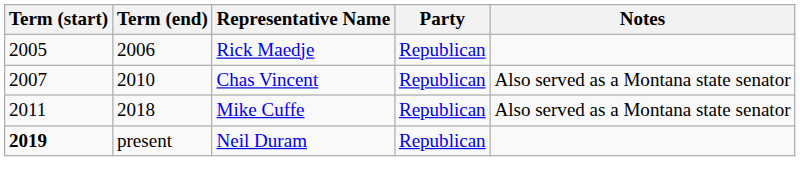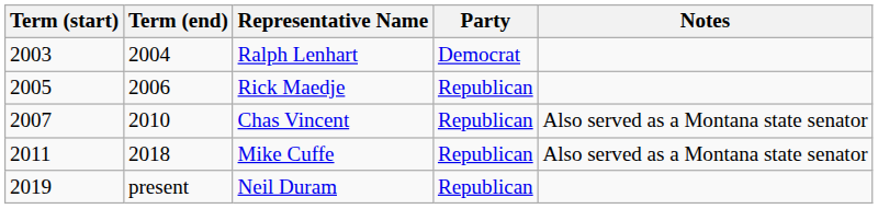+ row: 2003 | 2004 | Ralph Lenhart | Democrat
Neil Duram | Term (start): bold -> normal
